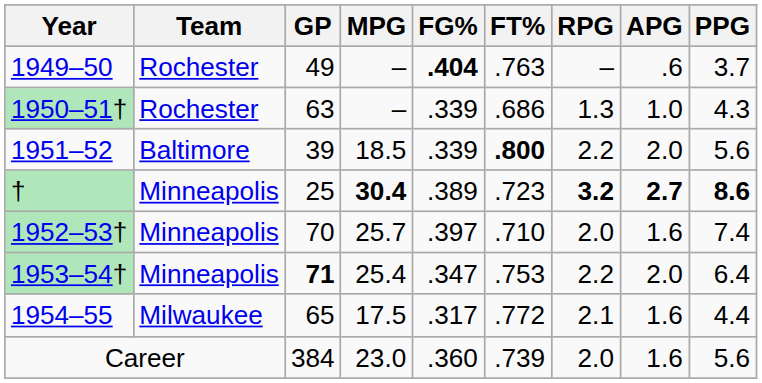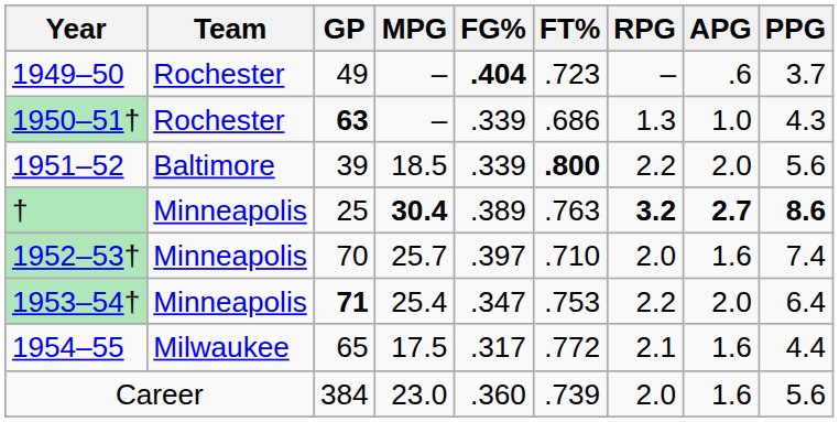1949–50 | FT%: .763 -> .723
1950–51† | GP: normal -> bold
† | FT%: .723 -> .763
